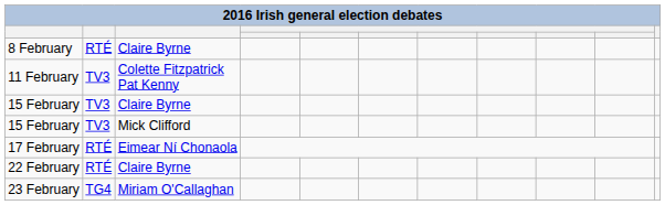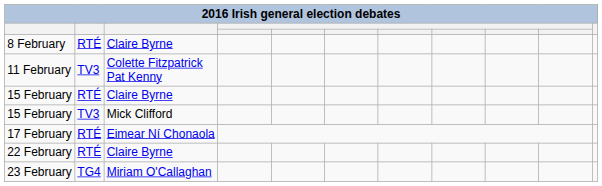15 February / Claire Byrne | column 2: TV3 -> RTÉ
